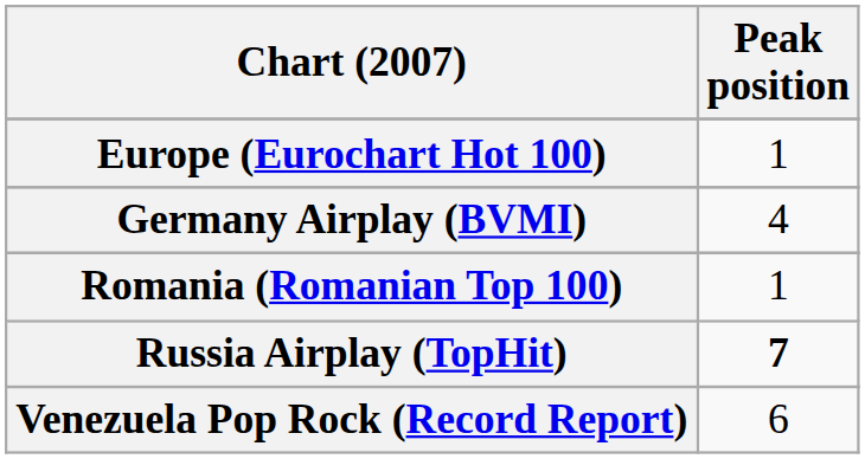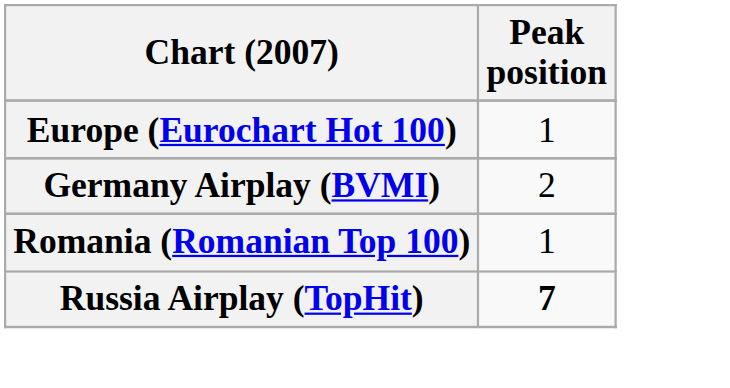Germany Airplay (BVMI) | Peak position: 4 -> 2
- row: Venezuela Pop Rock (Record Report) | 6
